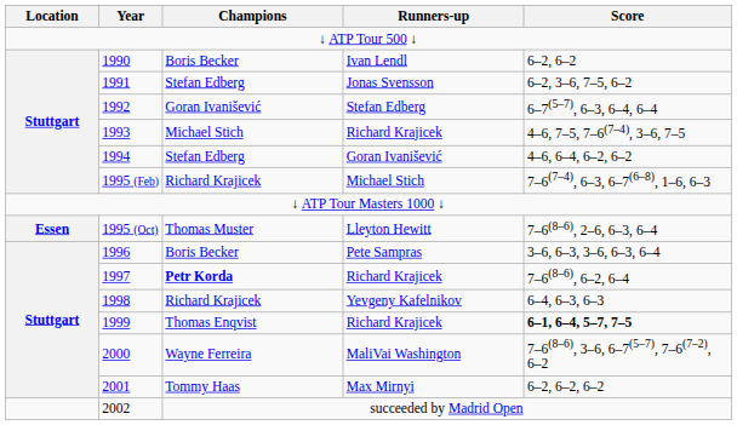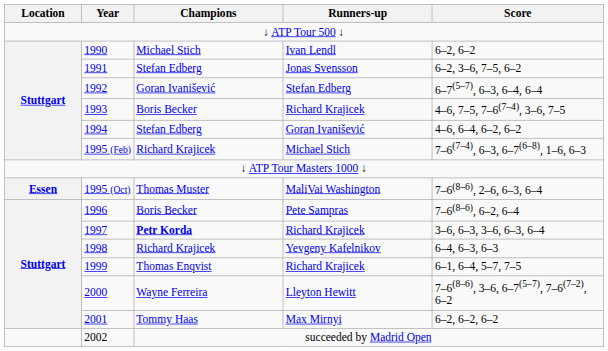1990 | Champions: Boris Becker -> Michael Stich
1993 | Champions: Michael Stich -> Boris Becker
1995 (Oct) | Runners-up: Lleyton Hewitt -> MaliVai Washington
1996 | Score: 3–6, 6–3, 3–6, 6–3, 6–4 -> 7–6(8–6), 6–2, 6–4
1997 | Score: 7–6(8–6), 6–2, 6–4 -> 3–6, 6–3, 3–6, 6–3, 6–4
1999 | Score: bold -> normal
2000 | Runners-up: MaliVai Washington -> Lleyton Hewitt
